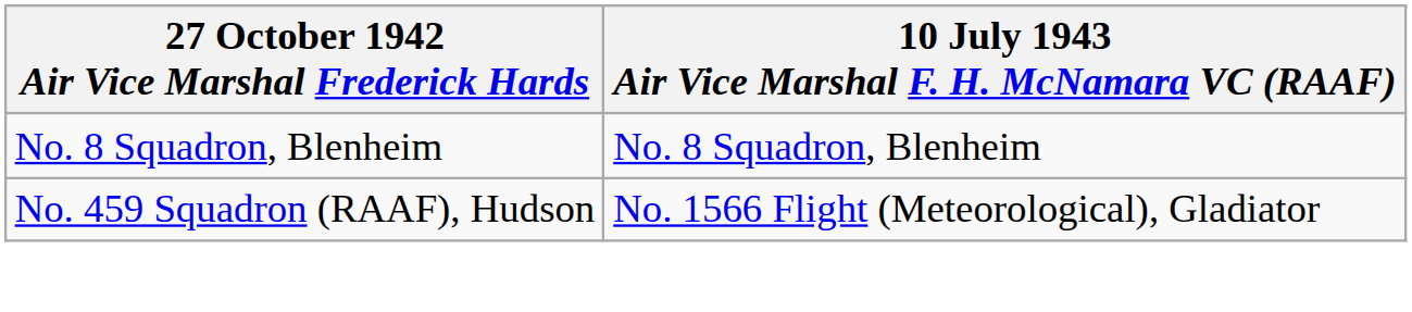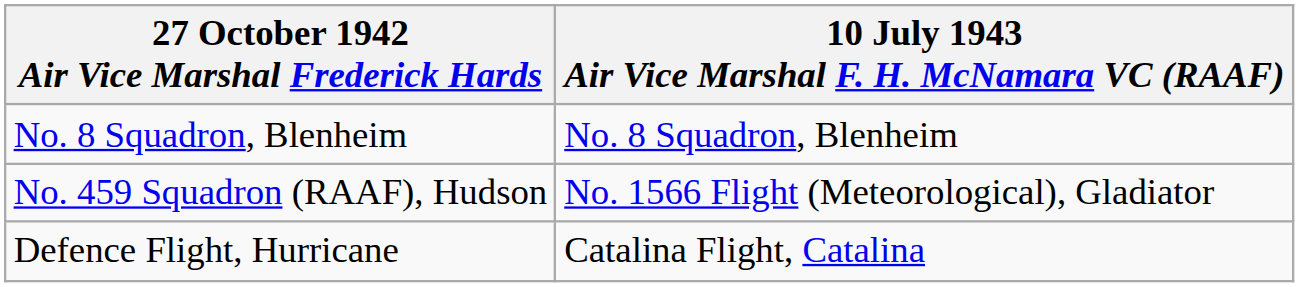+ row: Defence Flight, Hurricane | Catalina Flight, Catalina
